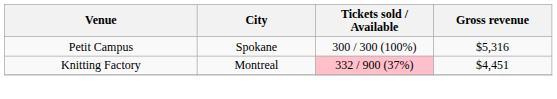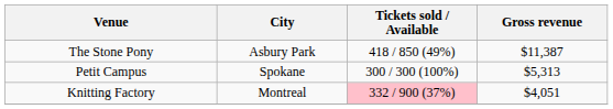+ row: The Stone Pony | Asbury Park | 418 / 850 (49%) | $11,387
Petit Campus | Gross revenue: $5,316 -> $5,313
Knitting Factory | Gross revenue: $4,451 -> $4,051
